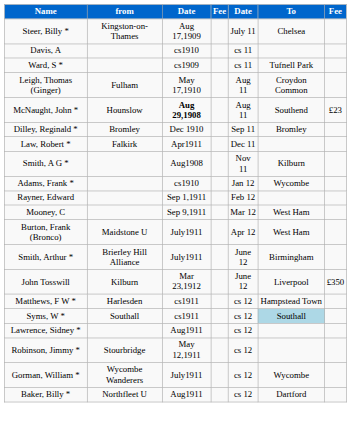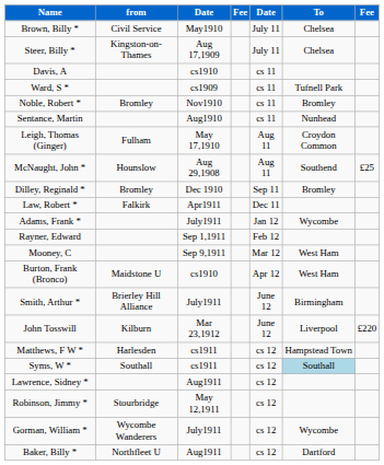+ row: Brown, Billy * | Civil Service | May1910 | July 11 | Chelsea
+ row: Noble, Robert * | Bromley | Nov1910 | cs 11 | Bromley
+ row: Sentance, Martin | Aug1910 | cs 11 | Nunhead
McNaught, John * | column 3: bold -> normal
McNaught, John * | column 7: £23 -> £25
- row: Smith, A G * | Aug1908 | Nov 11 | Kilburn
Adams, Frank * | column 3: cs1910 -> July1911
Burton, Frank (Bronco) | column 3: July1911 -> cs1910
John Tosswill | column 7: £350 -> £220
